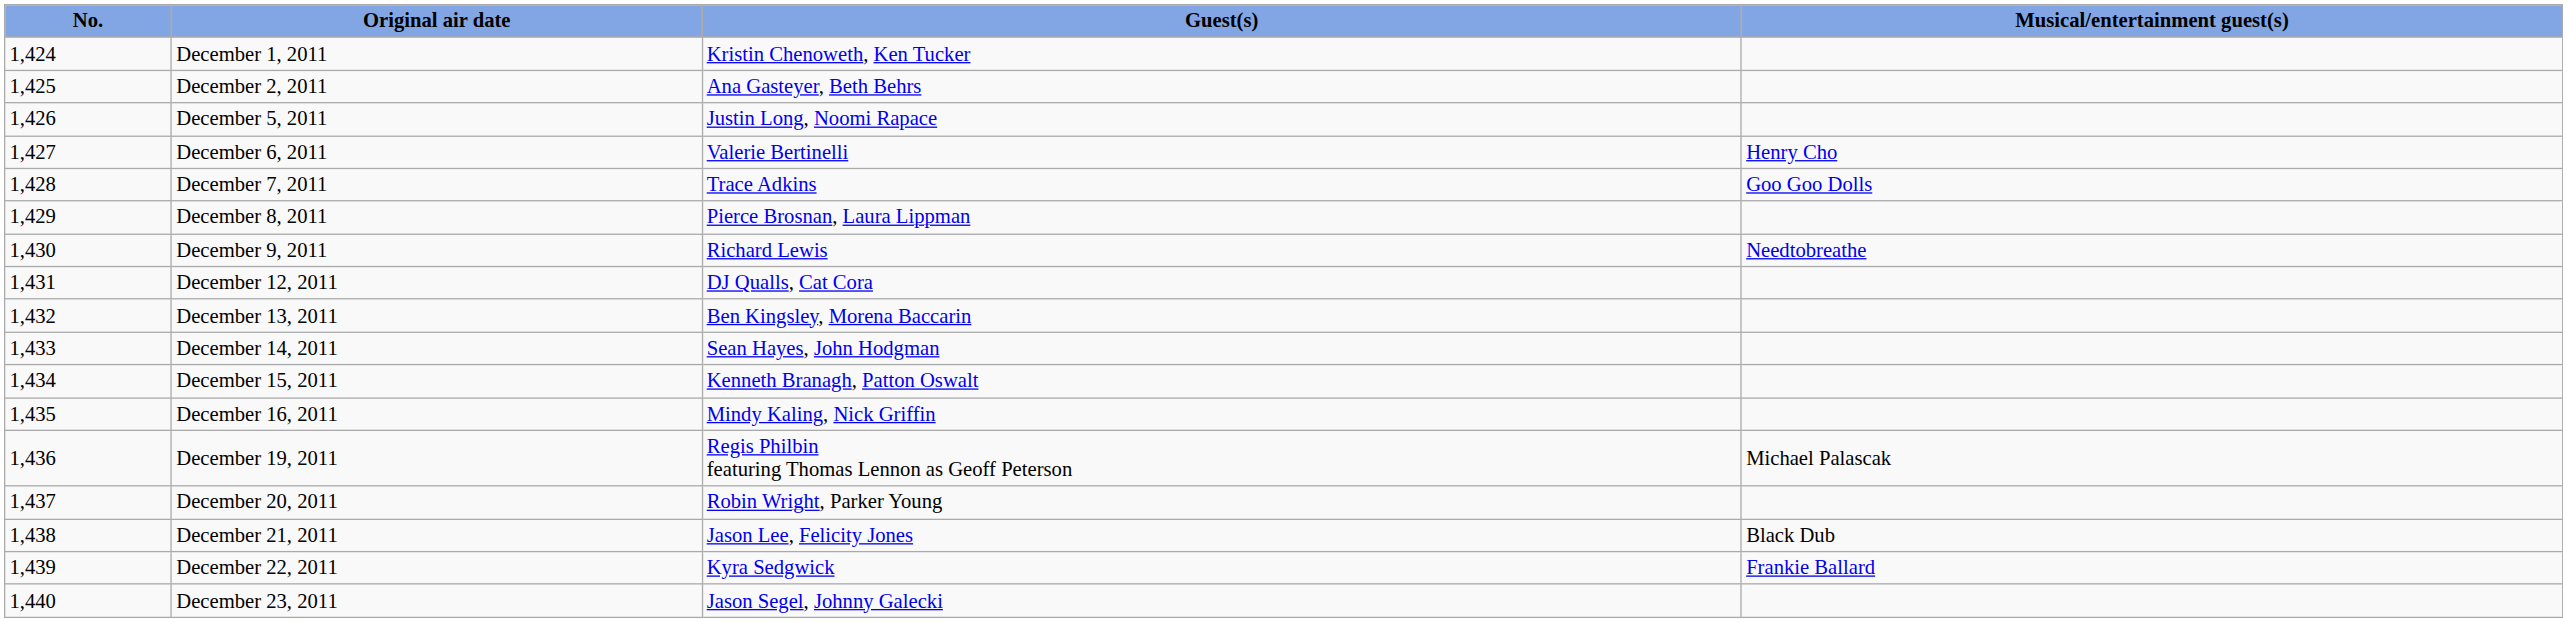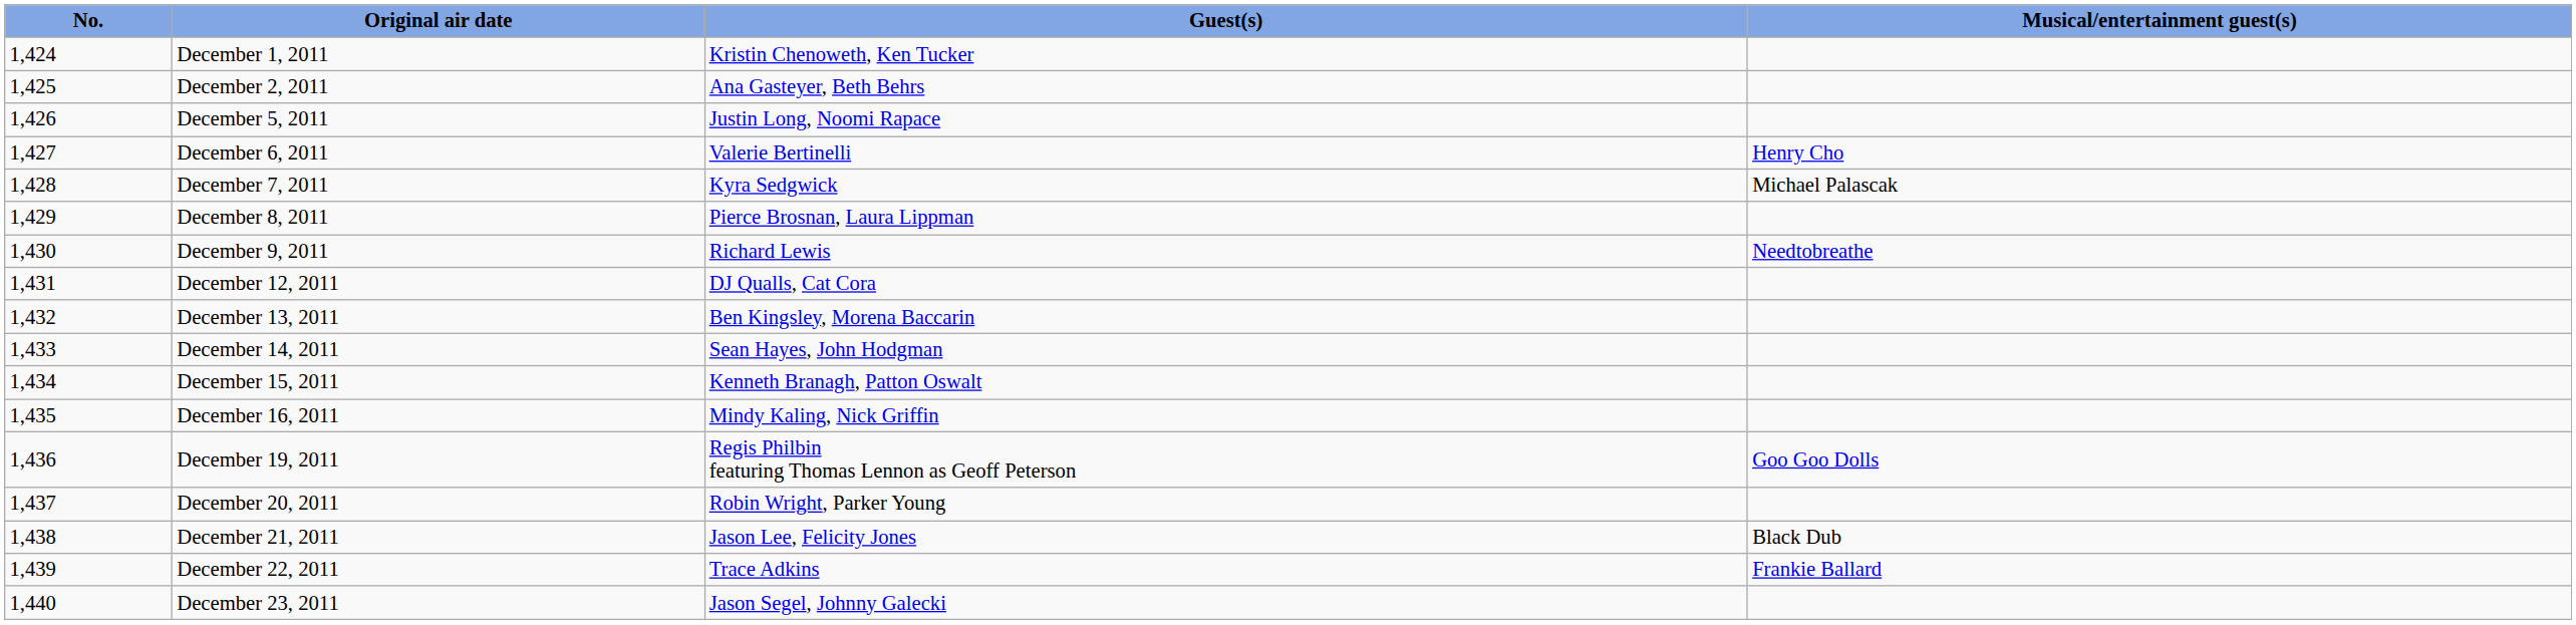December 7, 2011 | Guest(s): Trace Adkins -> Kyra Sedgwick
December 7, 2011 | Musical/entertainment guest(s): Goo Goo Dolls -> Michael Palascak
December 19, 2011 | Musical/entertainment guest(s): Michael Palascak -> Goo Goo Dolls
December 22, 2011 | Guest(s): Kyra Sedgwick -> Trace Adkins
